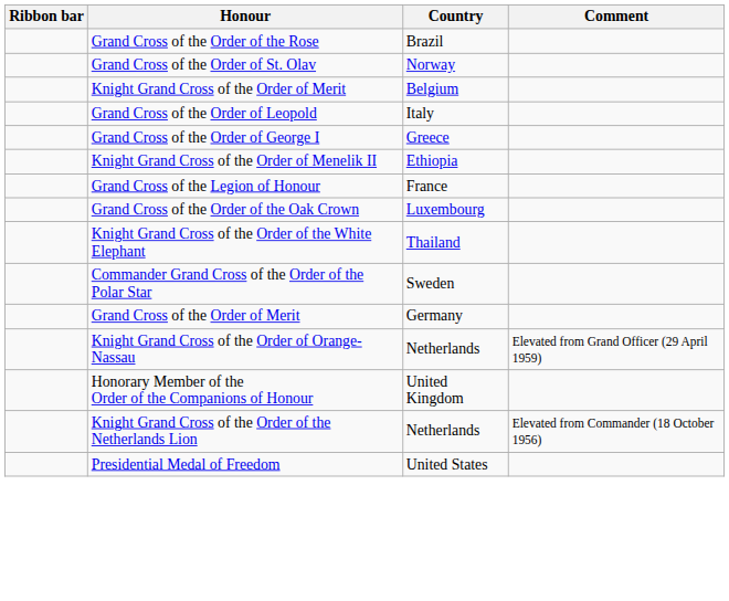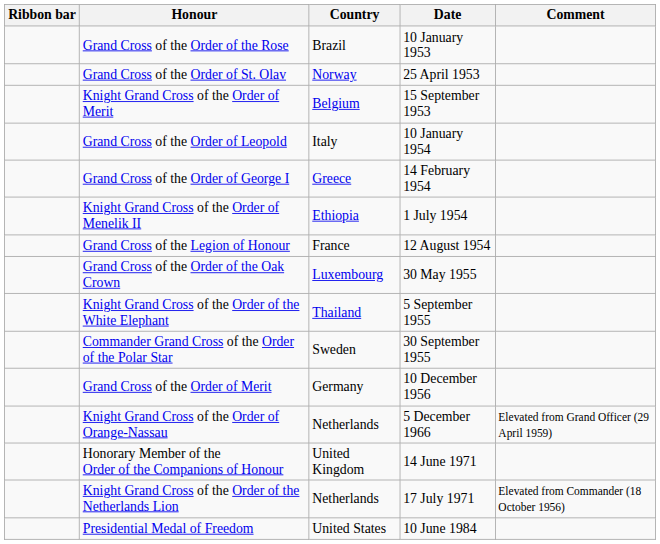+ column: Date | 10 January 1953 | 25 April 1953 | 15 September 1953 | 10 January 1954 | 14 February 1954 | 1 July 1954 | 12 August 1954 | 30 May 1955 | 5 September 1955 | 30 September 1955 | 10 December 1956 | 5 December 1966 | 14 June 1971 | 17 July 1971 | 10 June 1984
